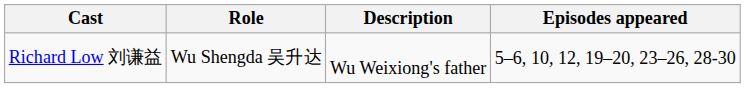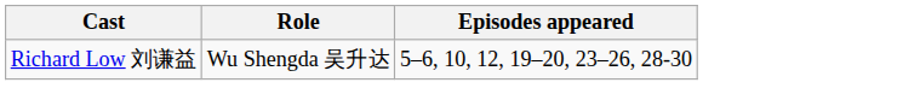- column: Description | Wu Weixiong's father
